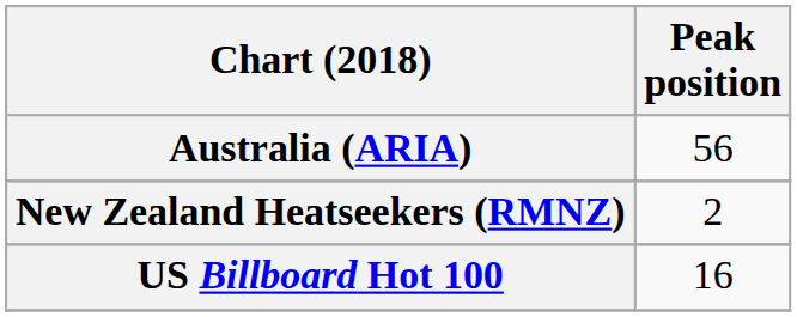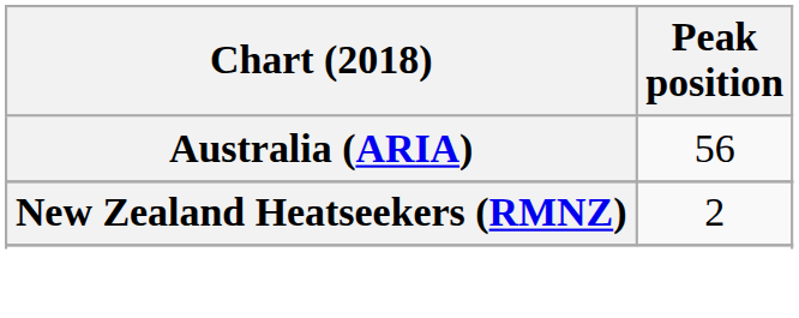- row: US Billboard Hot 100 | 16
